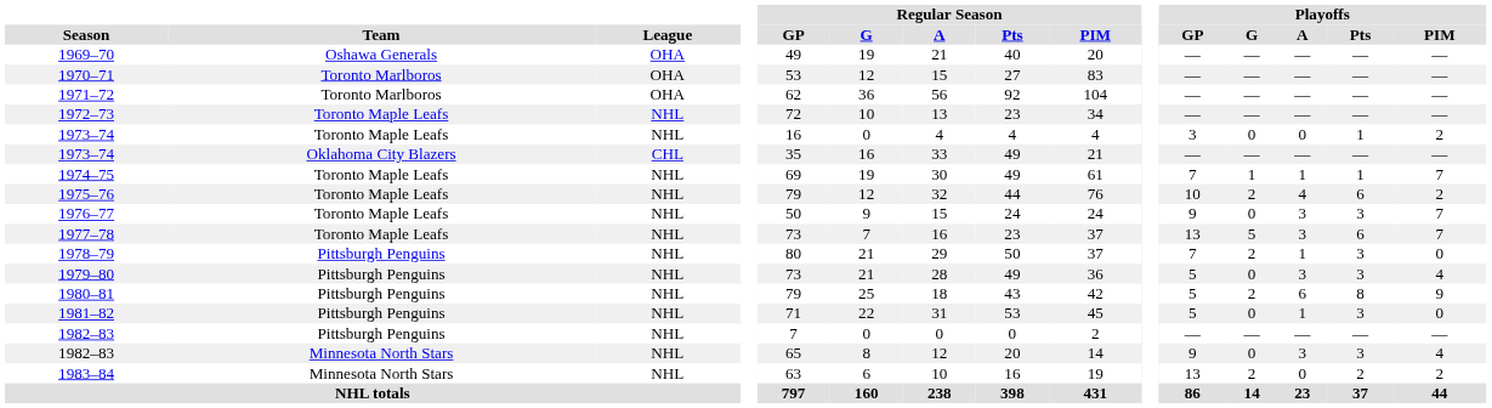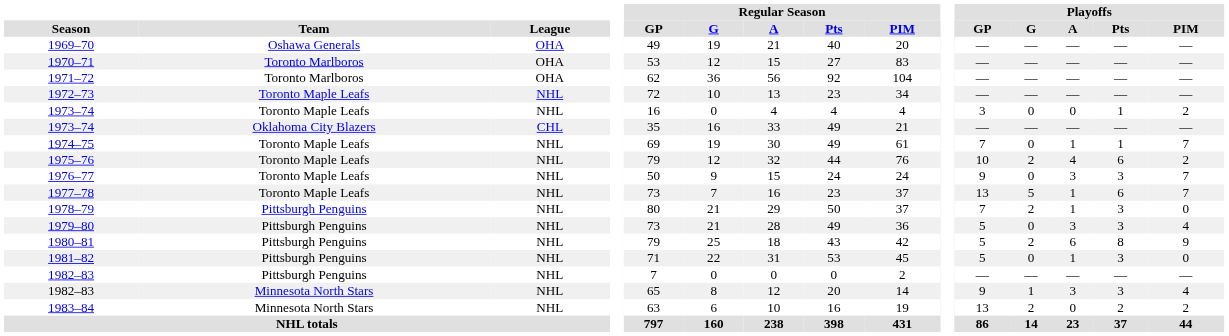1974–75 | Playoffs / G: 1 -> 0
1977–78 | Playoffs / A: 3 -> 1
1982–83 / Minnesota North Stars | Playoffs / G: 0 -> 1
